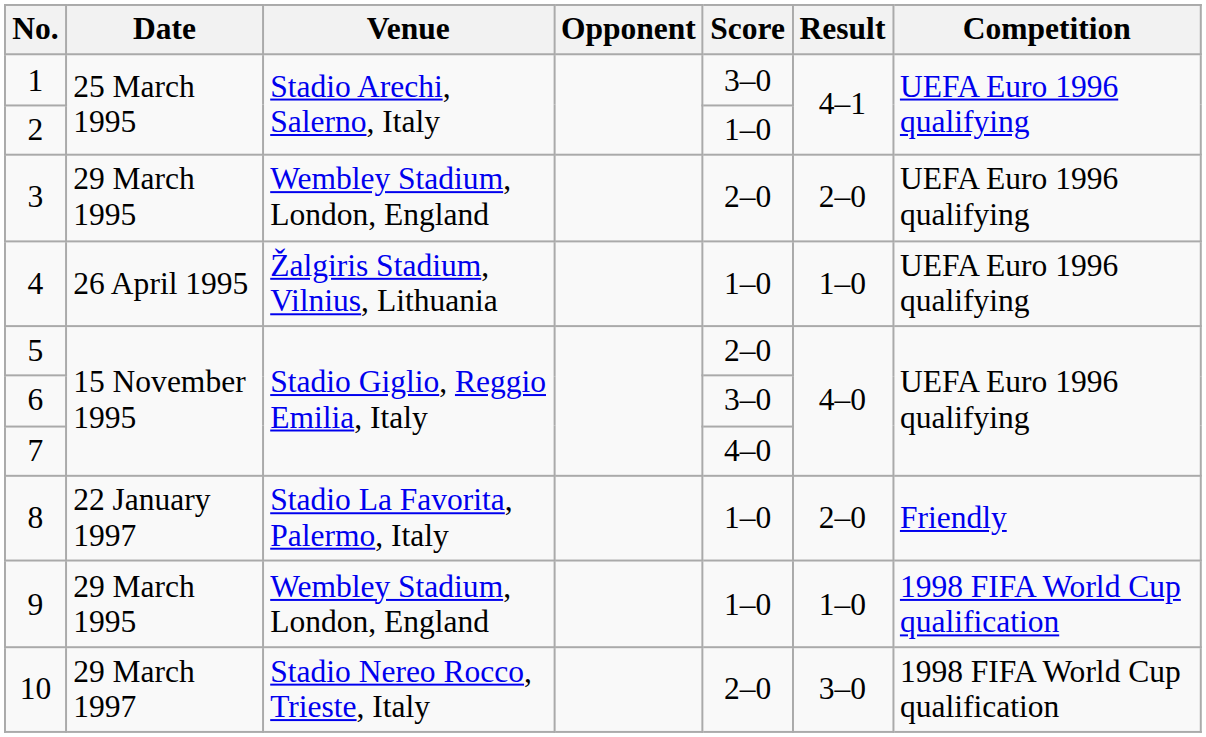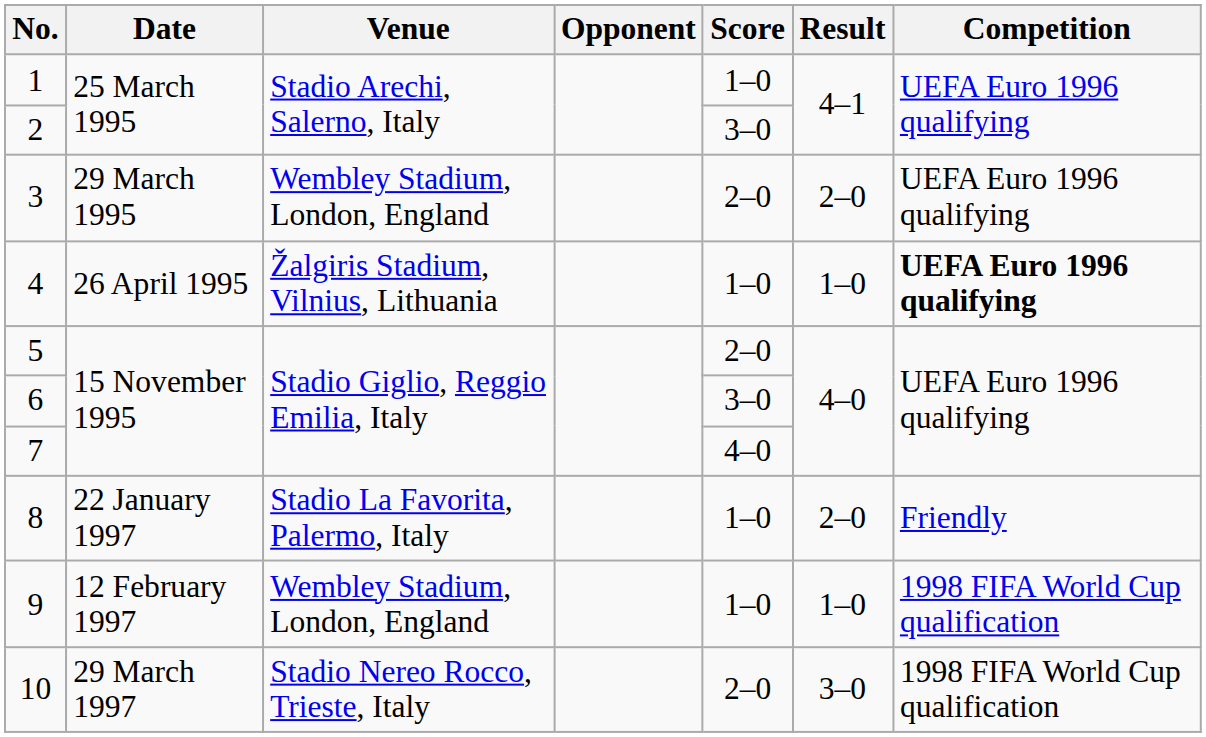1 | Score: 3–0 -> 1–0
2 | Score: 1–0 -> 3–0
4 | Competition: normal -> bold
9 | Date: 29 March 1995 -> 12 February 1997
